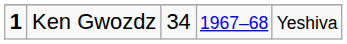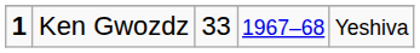Ken Gwozdz | column 3: 34 -> 33
